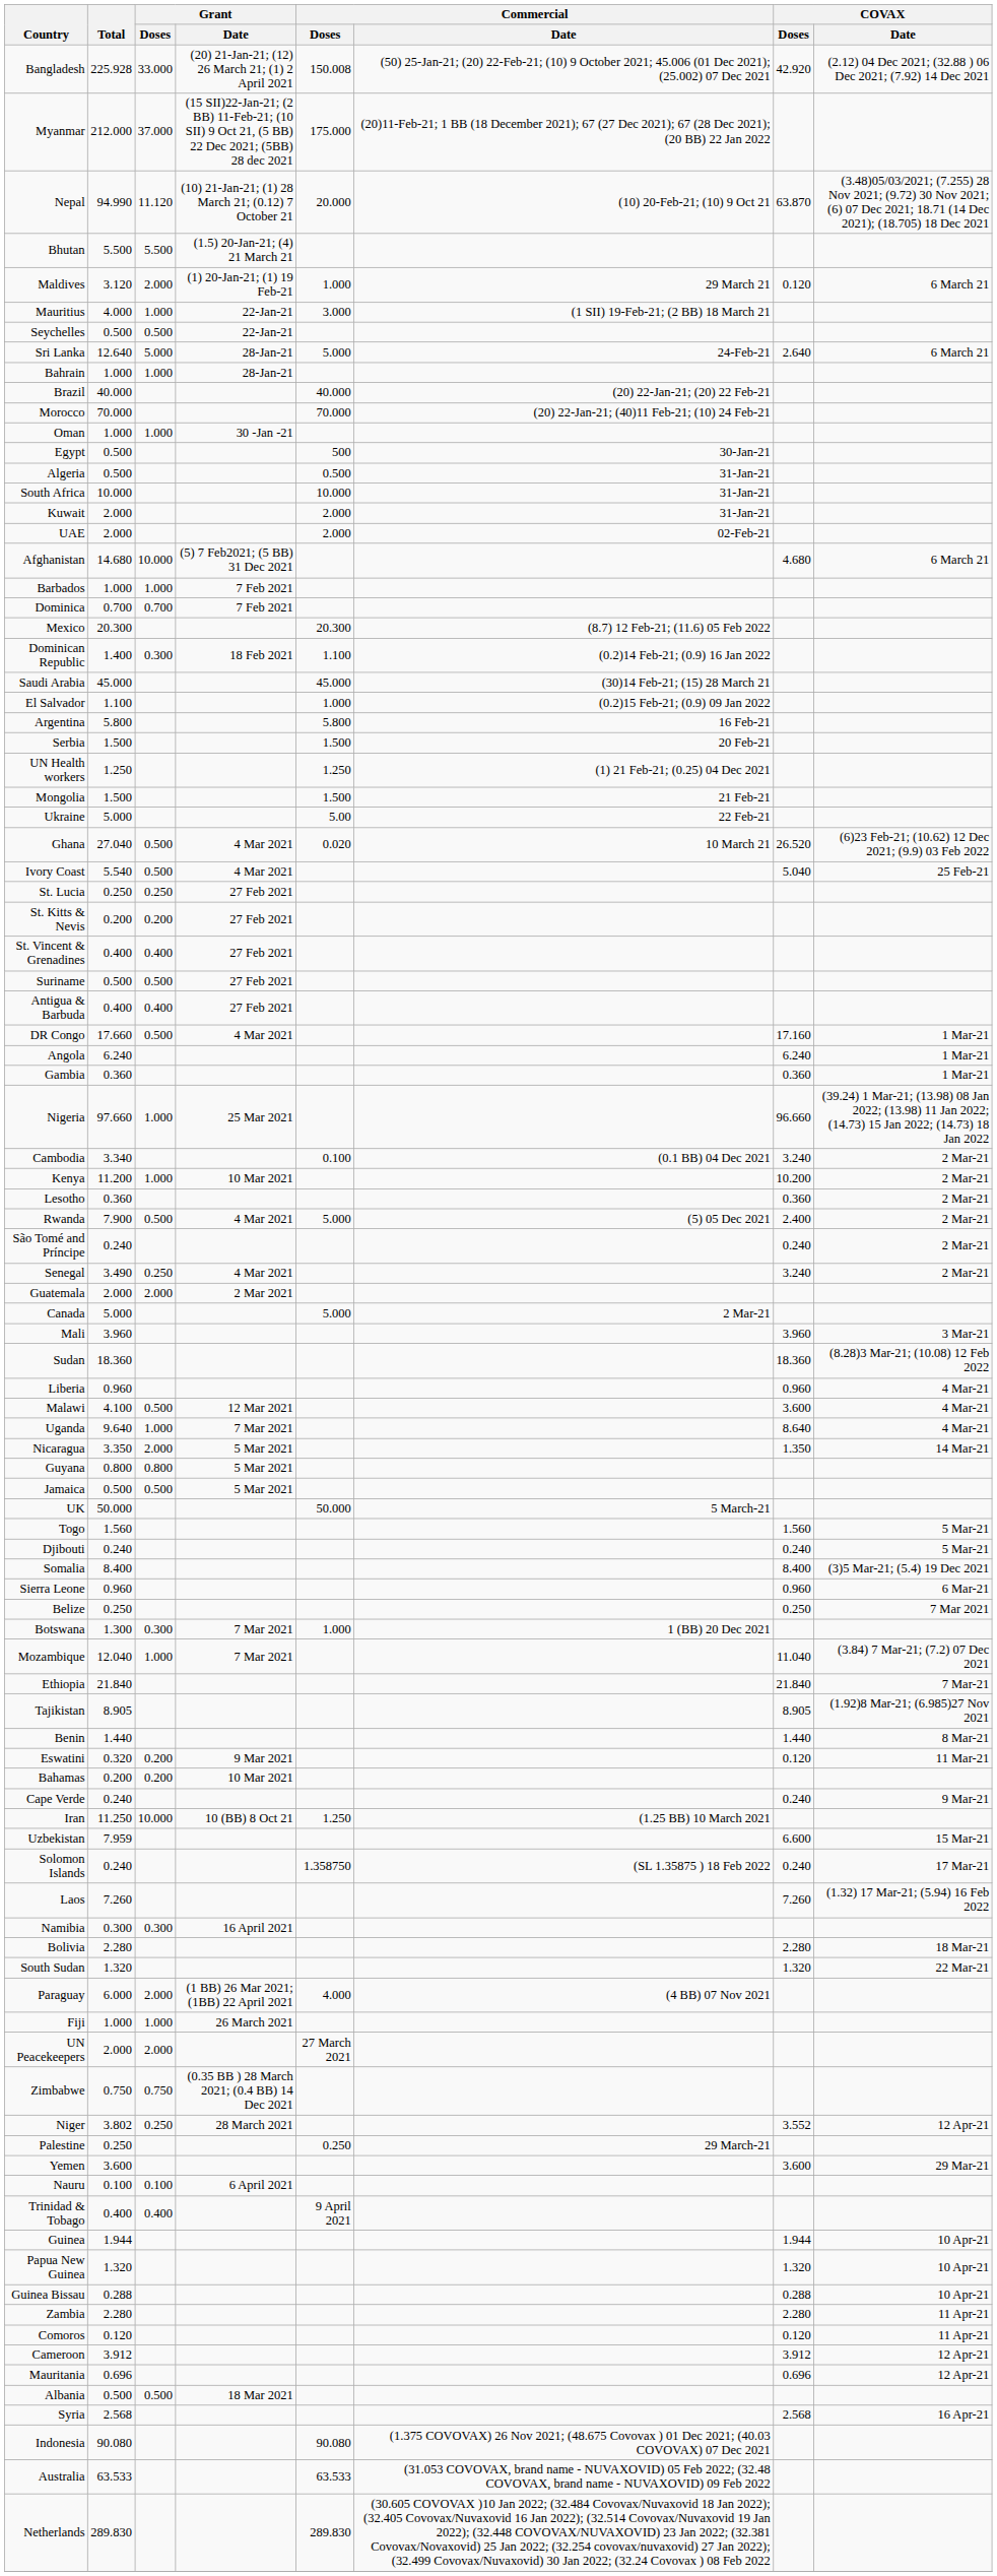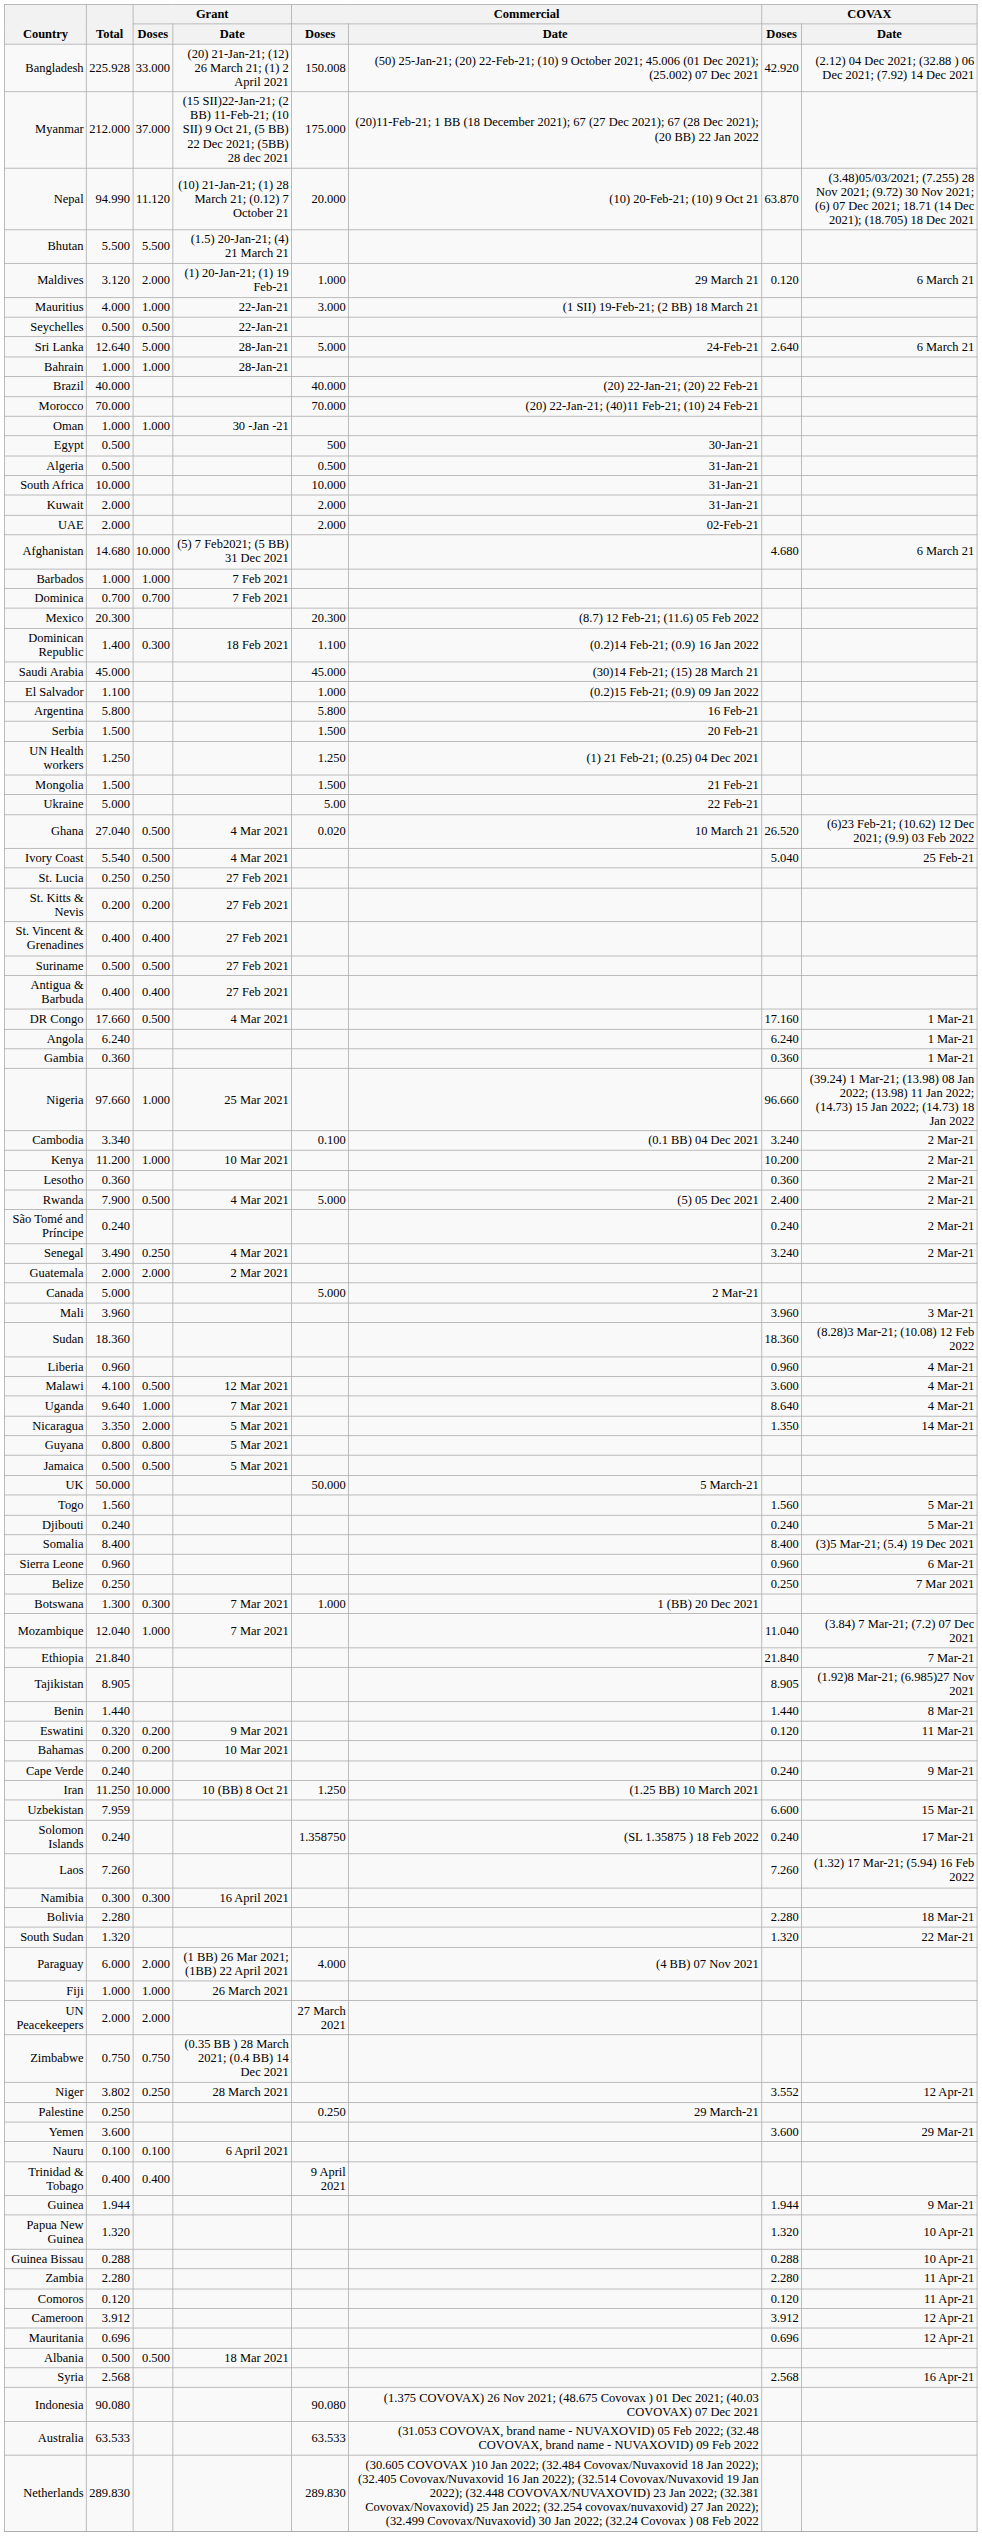Guinea | COVAX / Date: 10 Apr-21 -> 9 Mar-21
